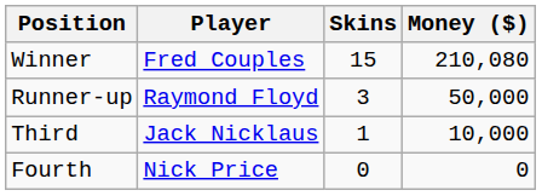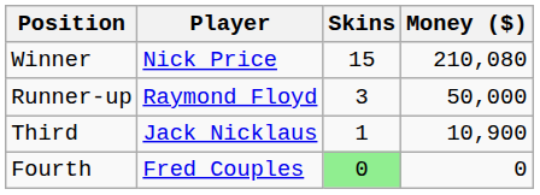Winner | Player: Fred Couples -> Nick Price
Third | Money ($): 10,000 -> 10,900
Fourth | Player: Nick Price -> Fred Couples
Fourth | Skins: no background -> lightgreen background
